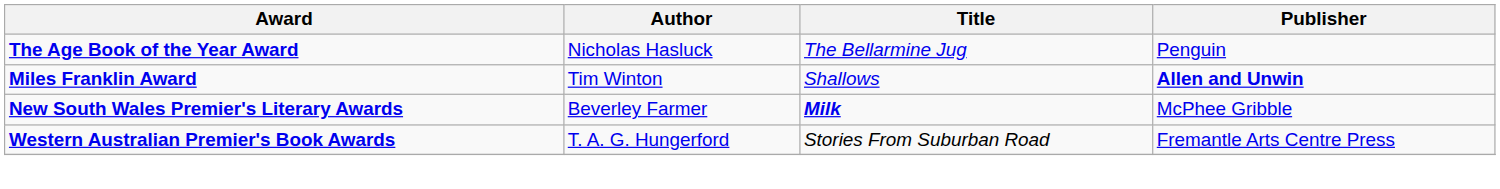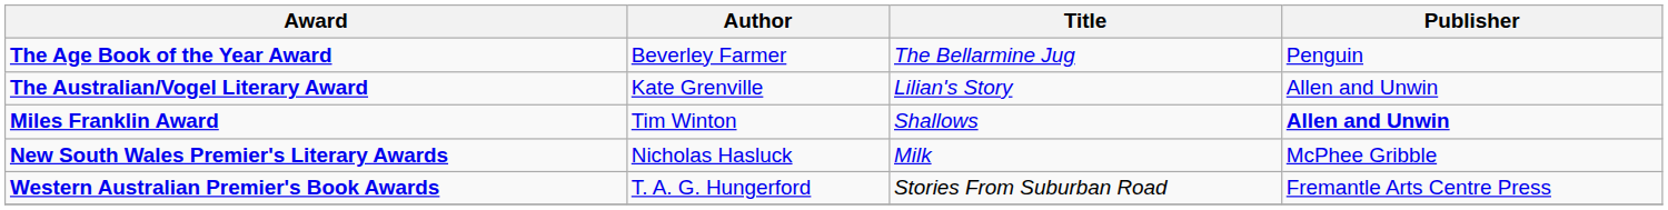The Age Book of the Year Award | Author: Nicholas Hasluck -> Beverley Farmer
+ row: The Australian/Vogel Literary Award | Kate Grenville | Lilian's Story | Allen and Unwin
New South Wales Premier's Literary Awards | Author: Beverley Farmer -> Nicholas Hasluck
New South Wales Premier's Literary Awards | Title: bold -> normal
